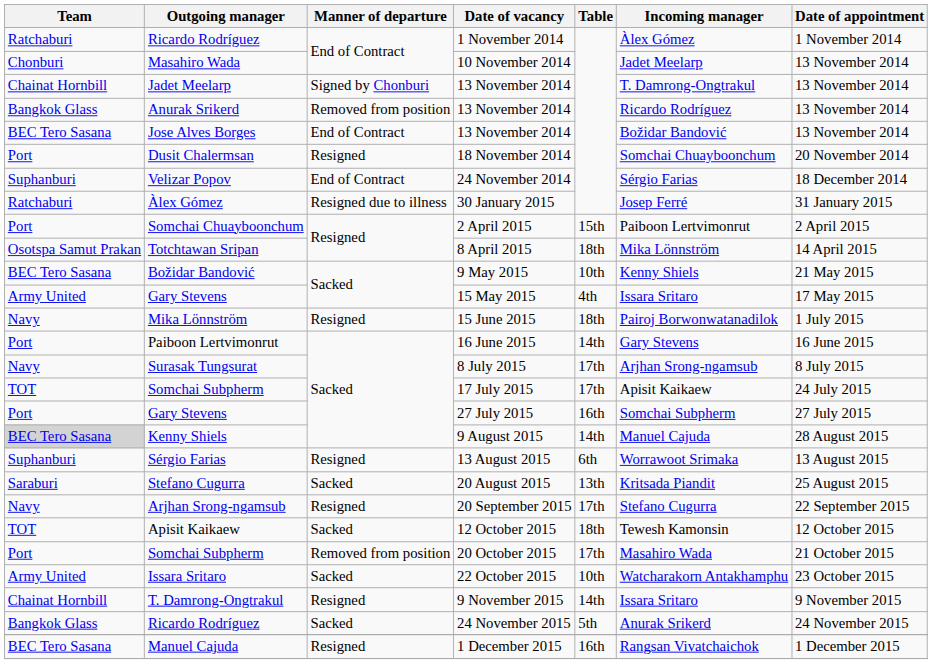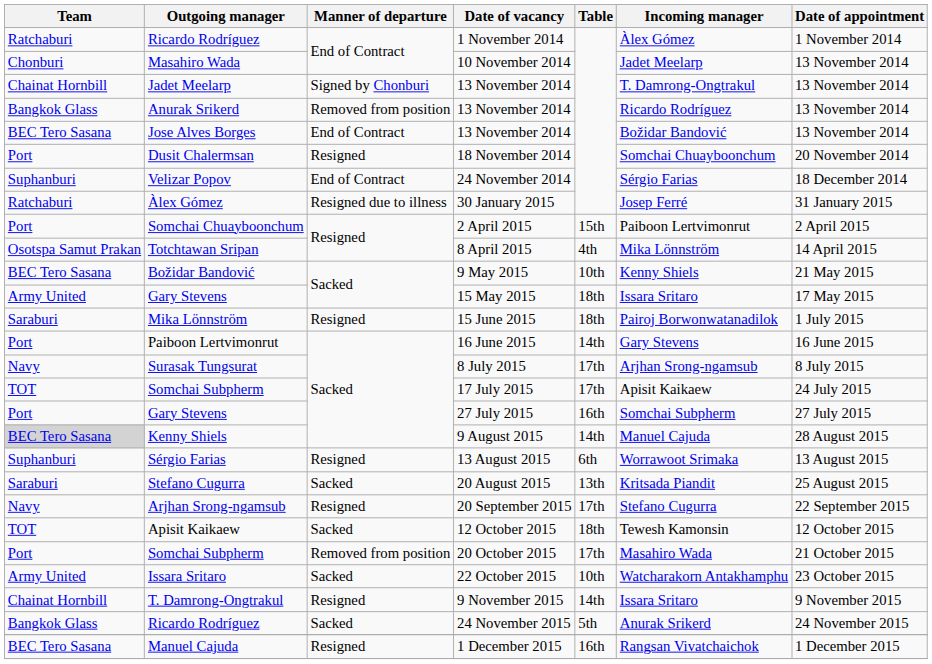8 April 2015 | Table: 18th -> 4th
15 May 2015 | Table: 4th -> 18th
15 June 2015 | Team: Navy -> Saraburi
